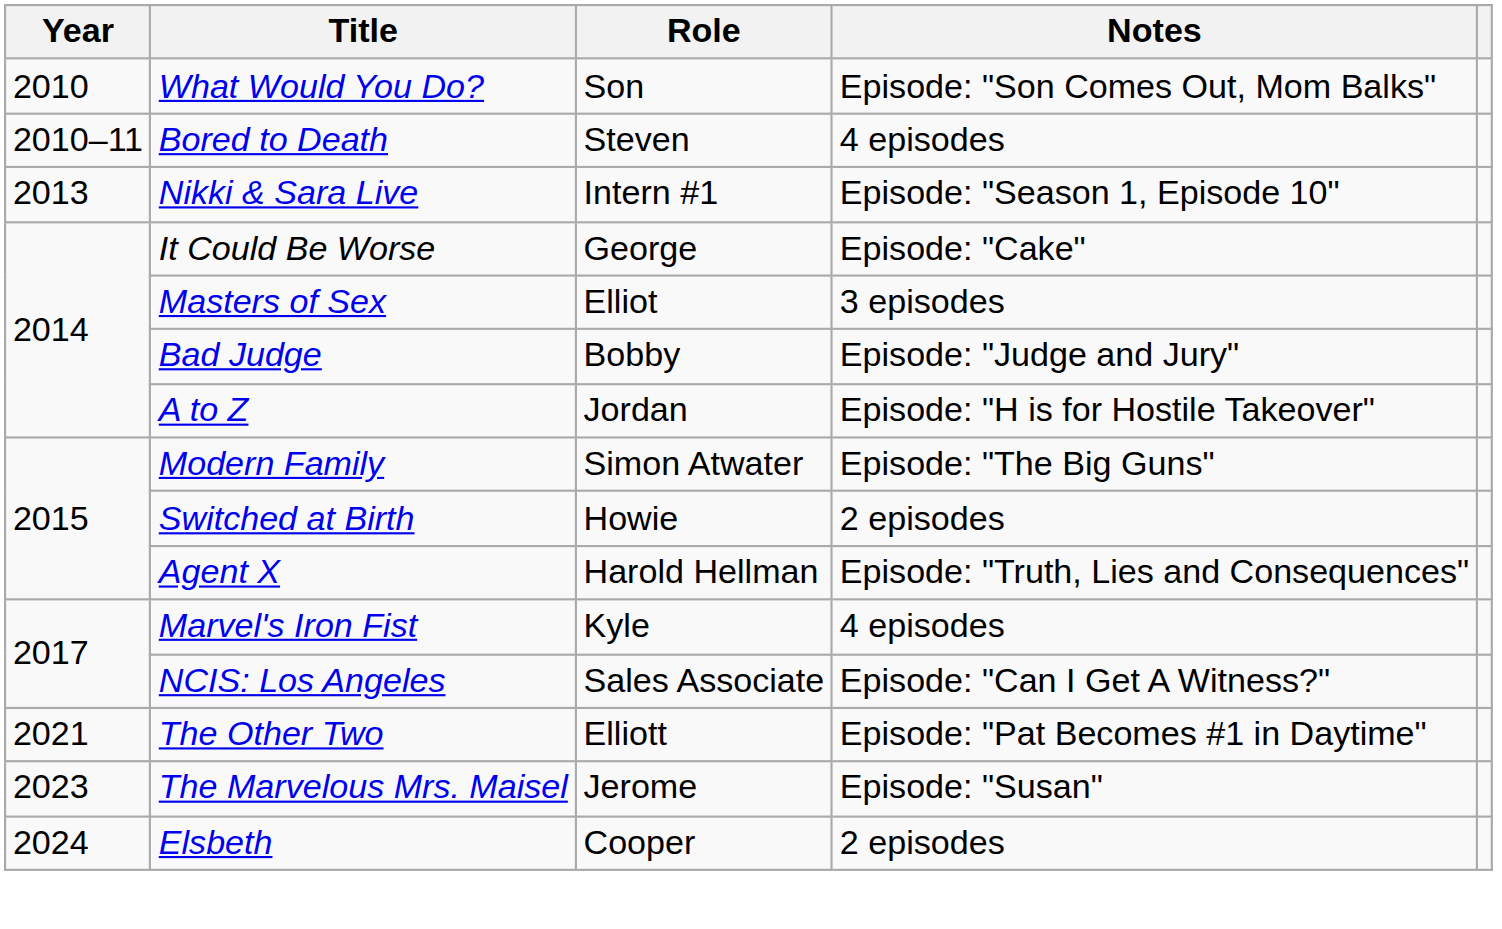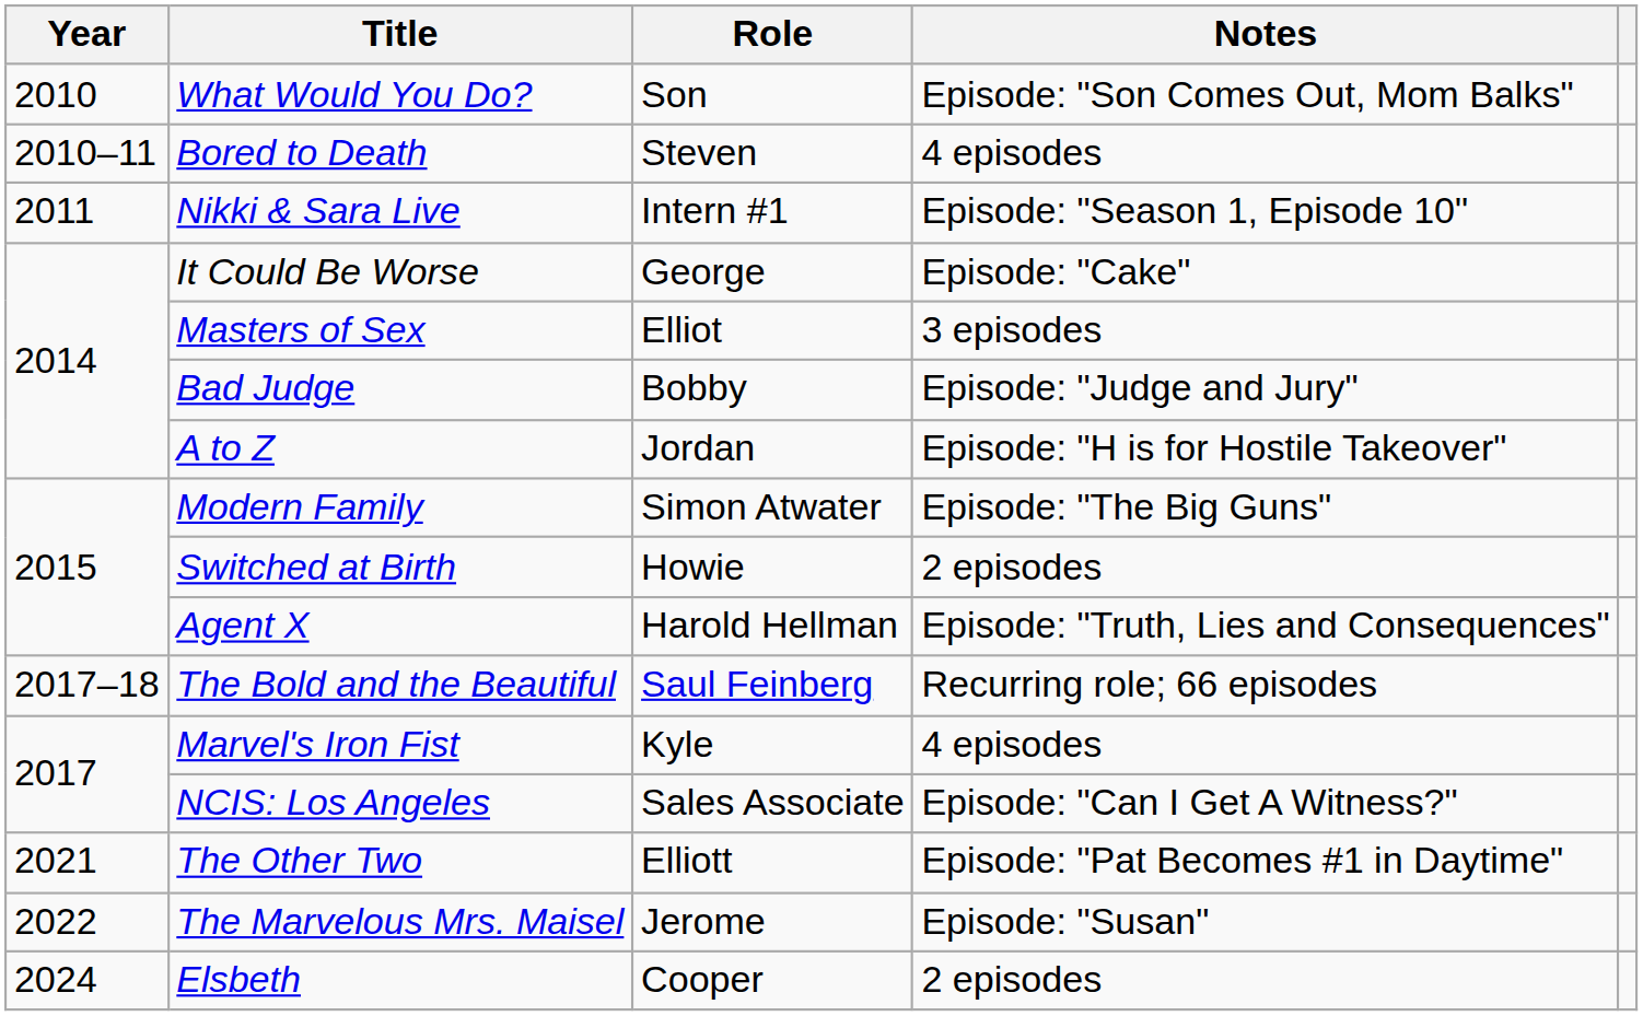Nikki & Sara Live | Year: 2013 -> 2011
+ row: 2017–18 | The Bold and the Beautiful | Saul Feinberg | Recurring role; 66 episodes
The Marvelous Mrs. Maisel | Year: 2023 -> 2022
